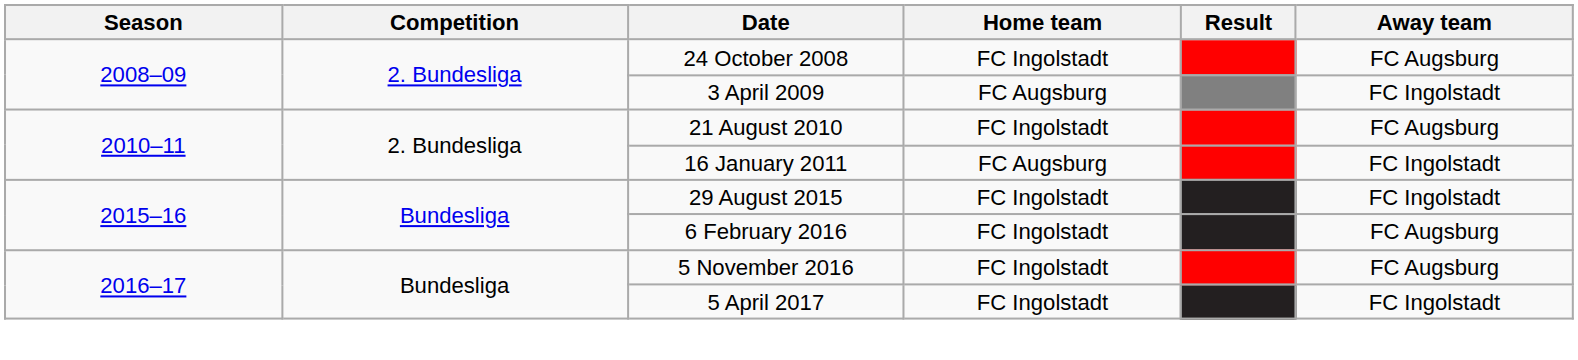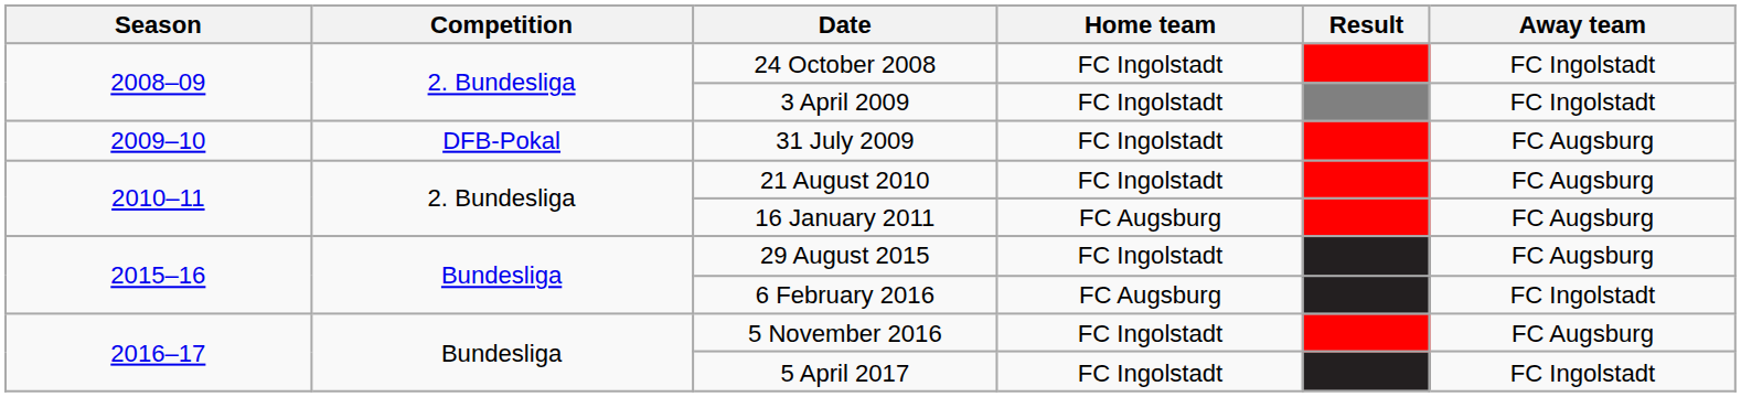24 October 2008 | Away team: FC Augsburg -> FC Ingolstadt
3 April 2009 | Home team: FC Augsburg -> FC Ingolstadt
+ row: 2009–10 | DFB-Pokal | 31 July 2009 | FC Ingolstadt | FC Augsburg
16 January 2011 | Away team: FC Ingolstadt -> FC Augsburg
29 August 2015 | Away team: FC Ingolstadt -> FC Augsburg
6 February 2016 | Home team: FC Ingolstadt -> FC Augsburg
6 February 2016 | Away team: FC Augsburg -> FC Ingolstadt
